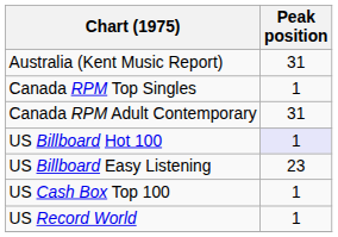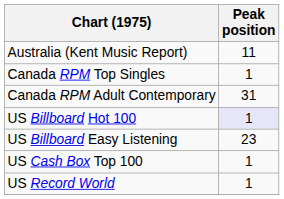Australia (Kent Music Report) | Peak position: 31 -> 11
